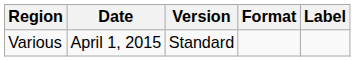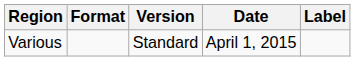columns swapped: Date <-> Format
